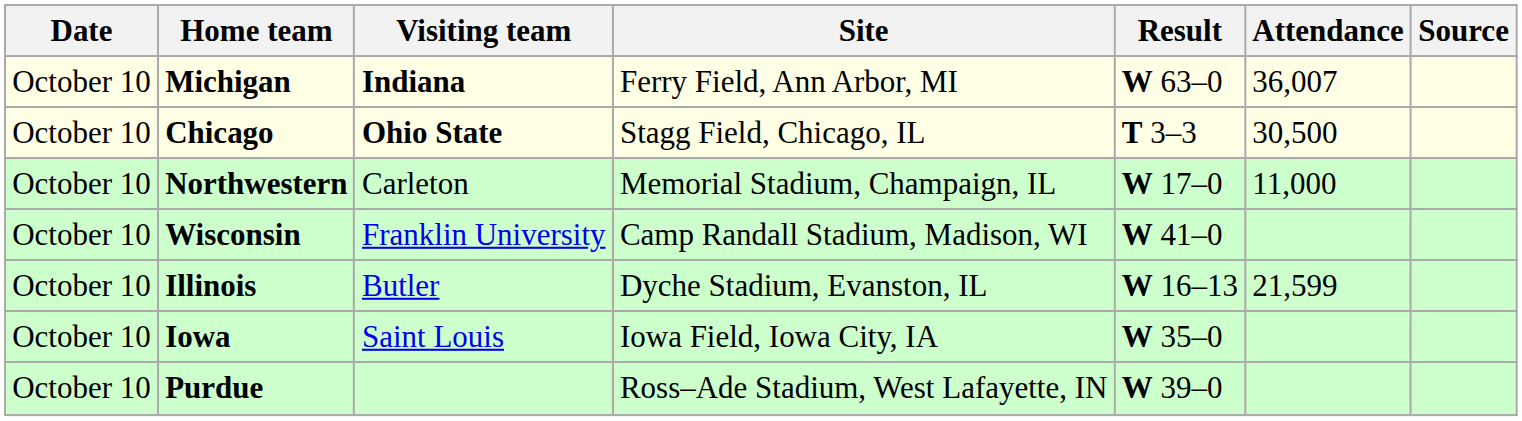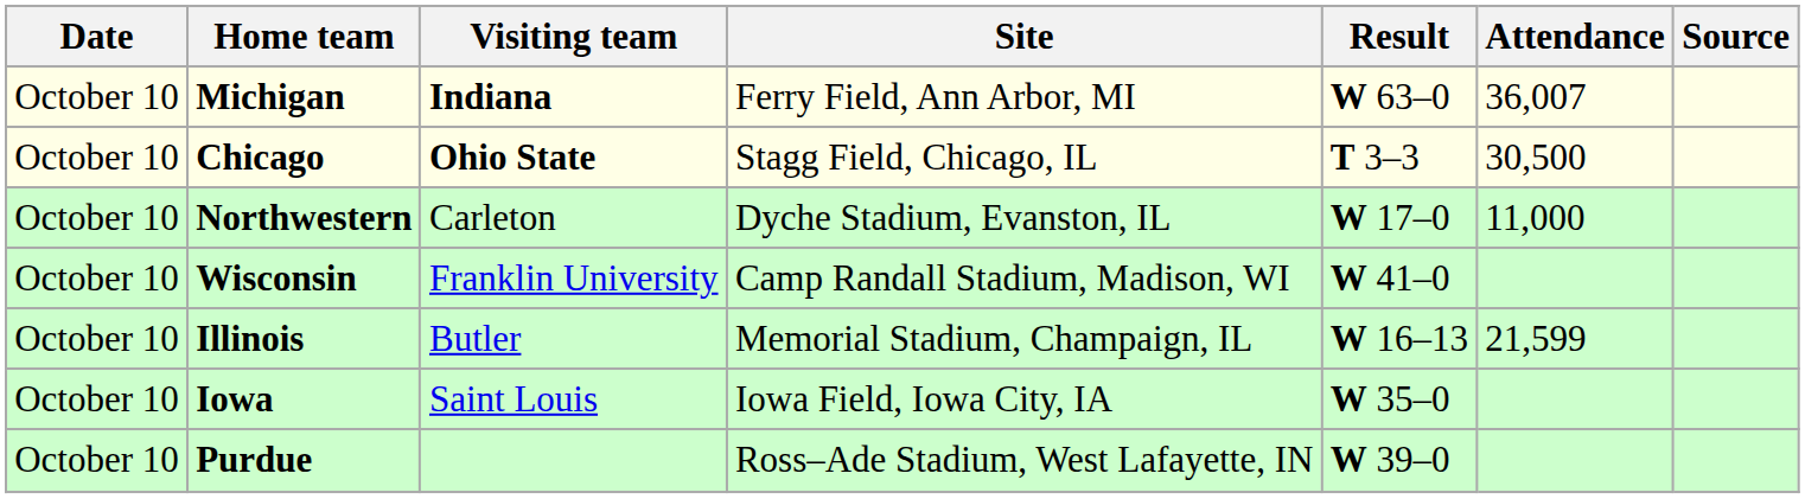Northwestern | Site: Memorial Stadium, Champaign, IL -> Dyche Stadium, Evanston, IL
Illinois | Site: Dyche Stadium, Evanston, IL -> Memorial Stadium, Champaign, IL
